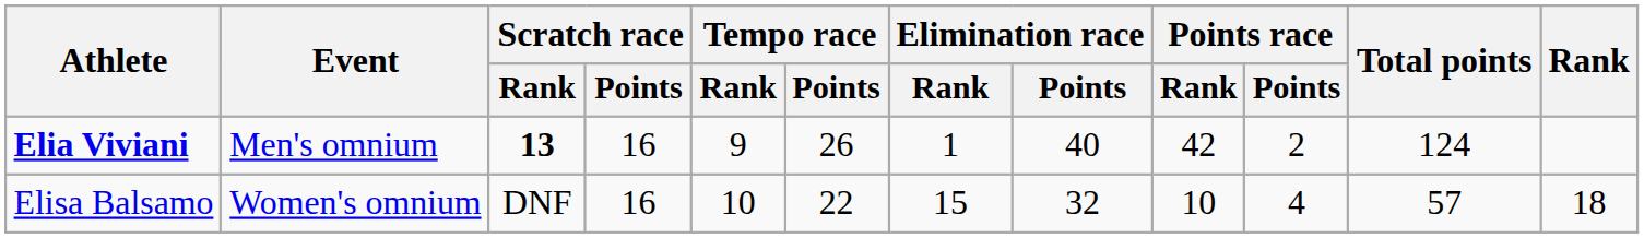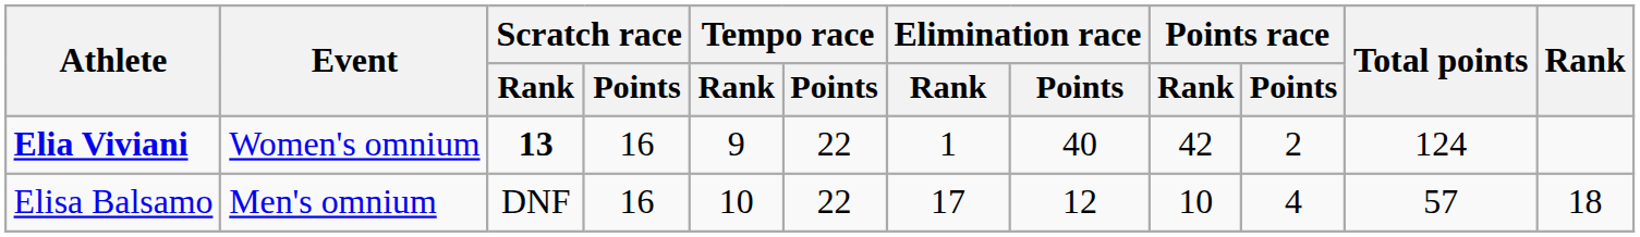Elia Viviani | Event: Men's omnium -> Women's omnium
Elia Viviani | Tempo race / Points: 26 -> 22
Elisa Balsamo | Event: Women's omnium -> Men's omnium
Elisa Balsamo | Elimination race / Rank: 15 -> 17
Elisa Balsamo | Elimination race / Points: 32 -> 12
